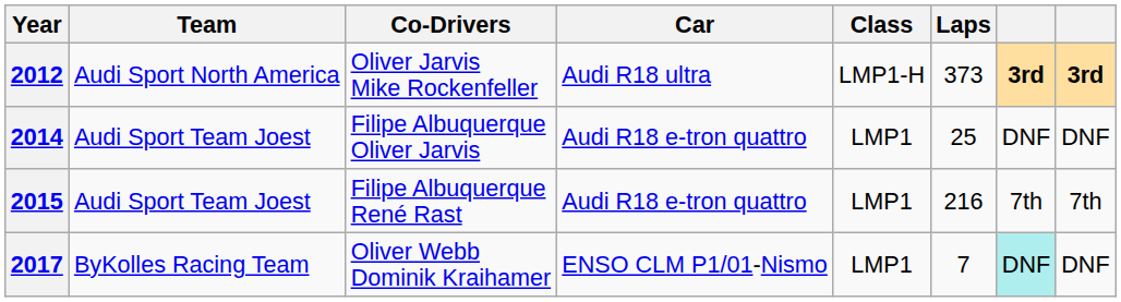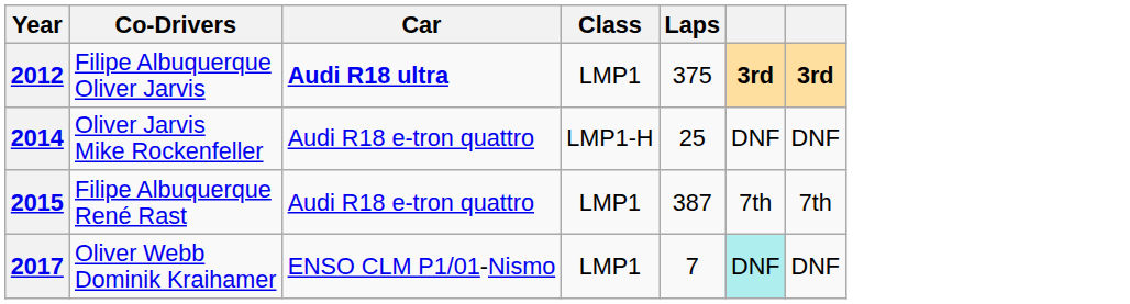- column: Team | Audi Sport North America | Audi Sport Team Joest | Audi Sport Team Joest | ByKolles Racing Team
2012 | Co-Drivers: Oliver Jarvis Mike Rockenfeller -> Filipe Albuquerque Oliver Jarvis
2012 | Car: normal -> bold
2012 | Class: LMP1-H -> LMP1
2012 | Laps: 373 -> 375
2014 | Co-Drivers: Filipe Albuquerque Oliver Jarvis -> Oliver Jarvis Mike Rockenfeller
2014 | Class: LMP1 -> LMP1-H
2015 | Laps: 216 -> 387
